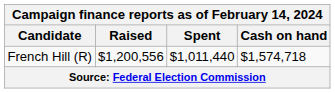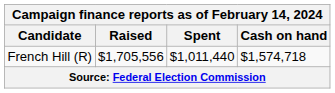French Hill (R) | Raised: $1,200,556 -> $1,705,556
